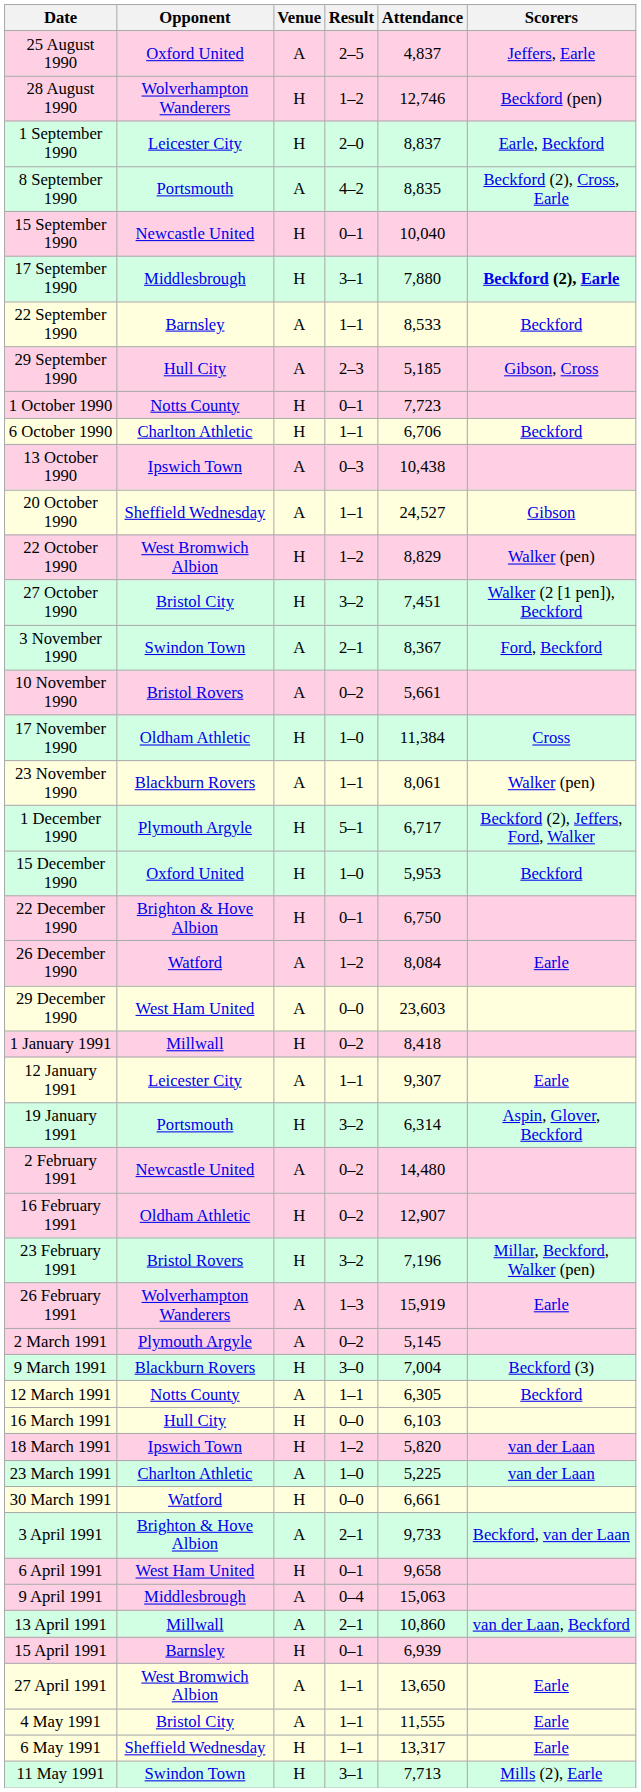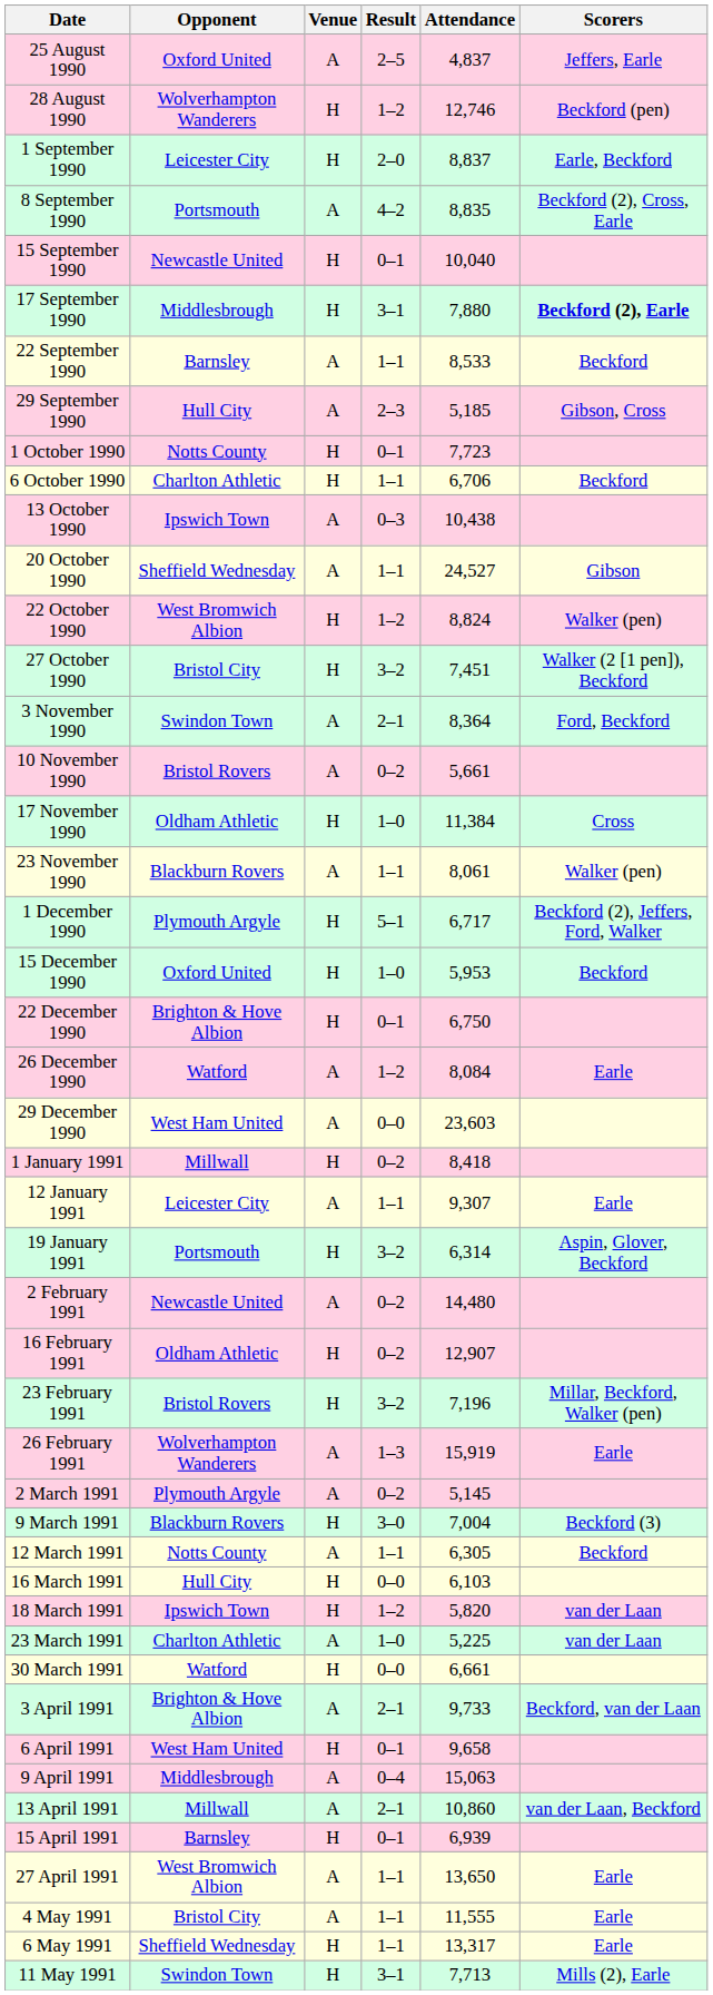22 October 1990 | Attendance: 8,829 -> 8,824
3 November 1990 | Attendance: 8,367 -> 8,364
